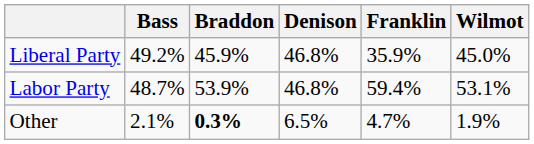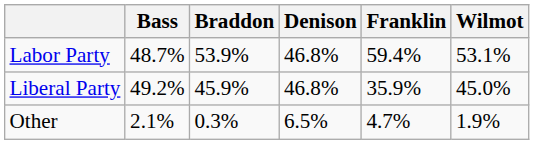rows swapped: Labor Party <-> Liberal Party
Other | Braddon: bold -> normal
